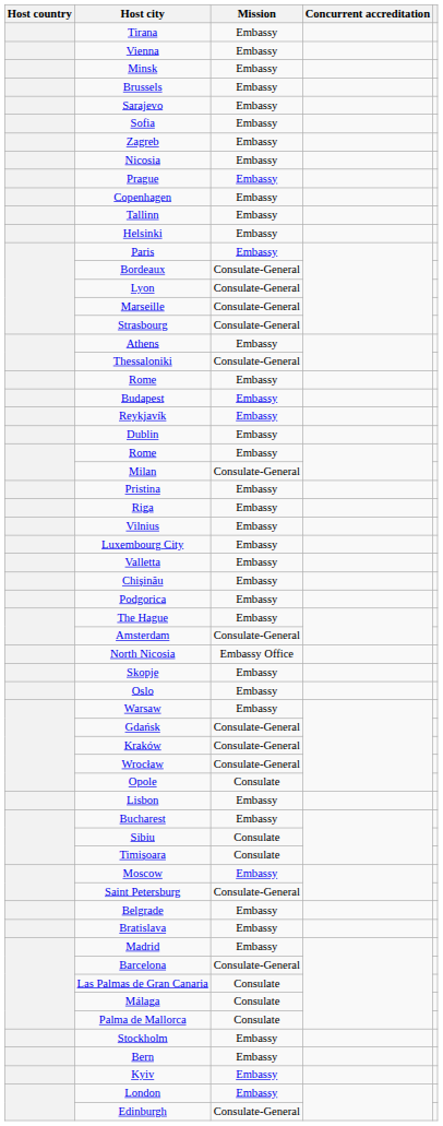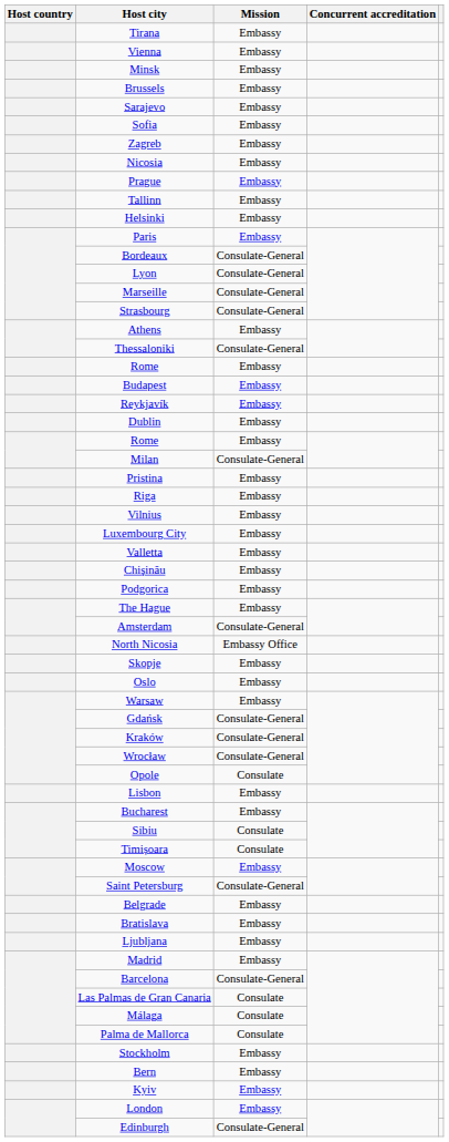- row: Copenhagen | Embassy
+ row: Ljubljana | Embassy
